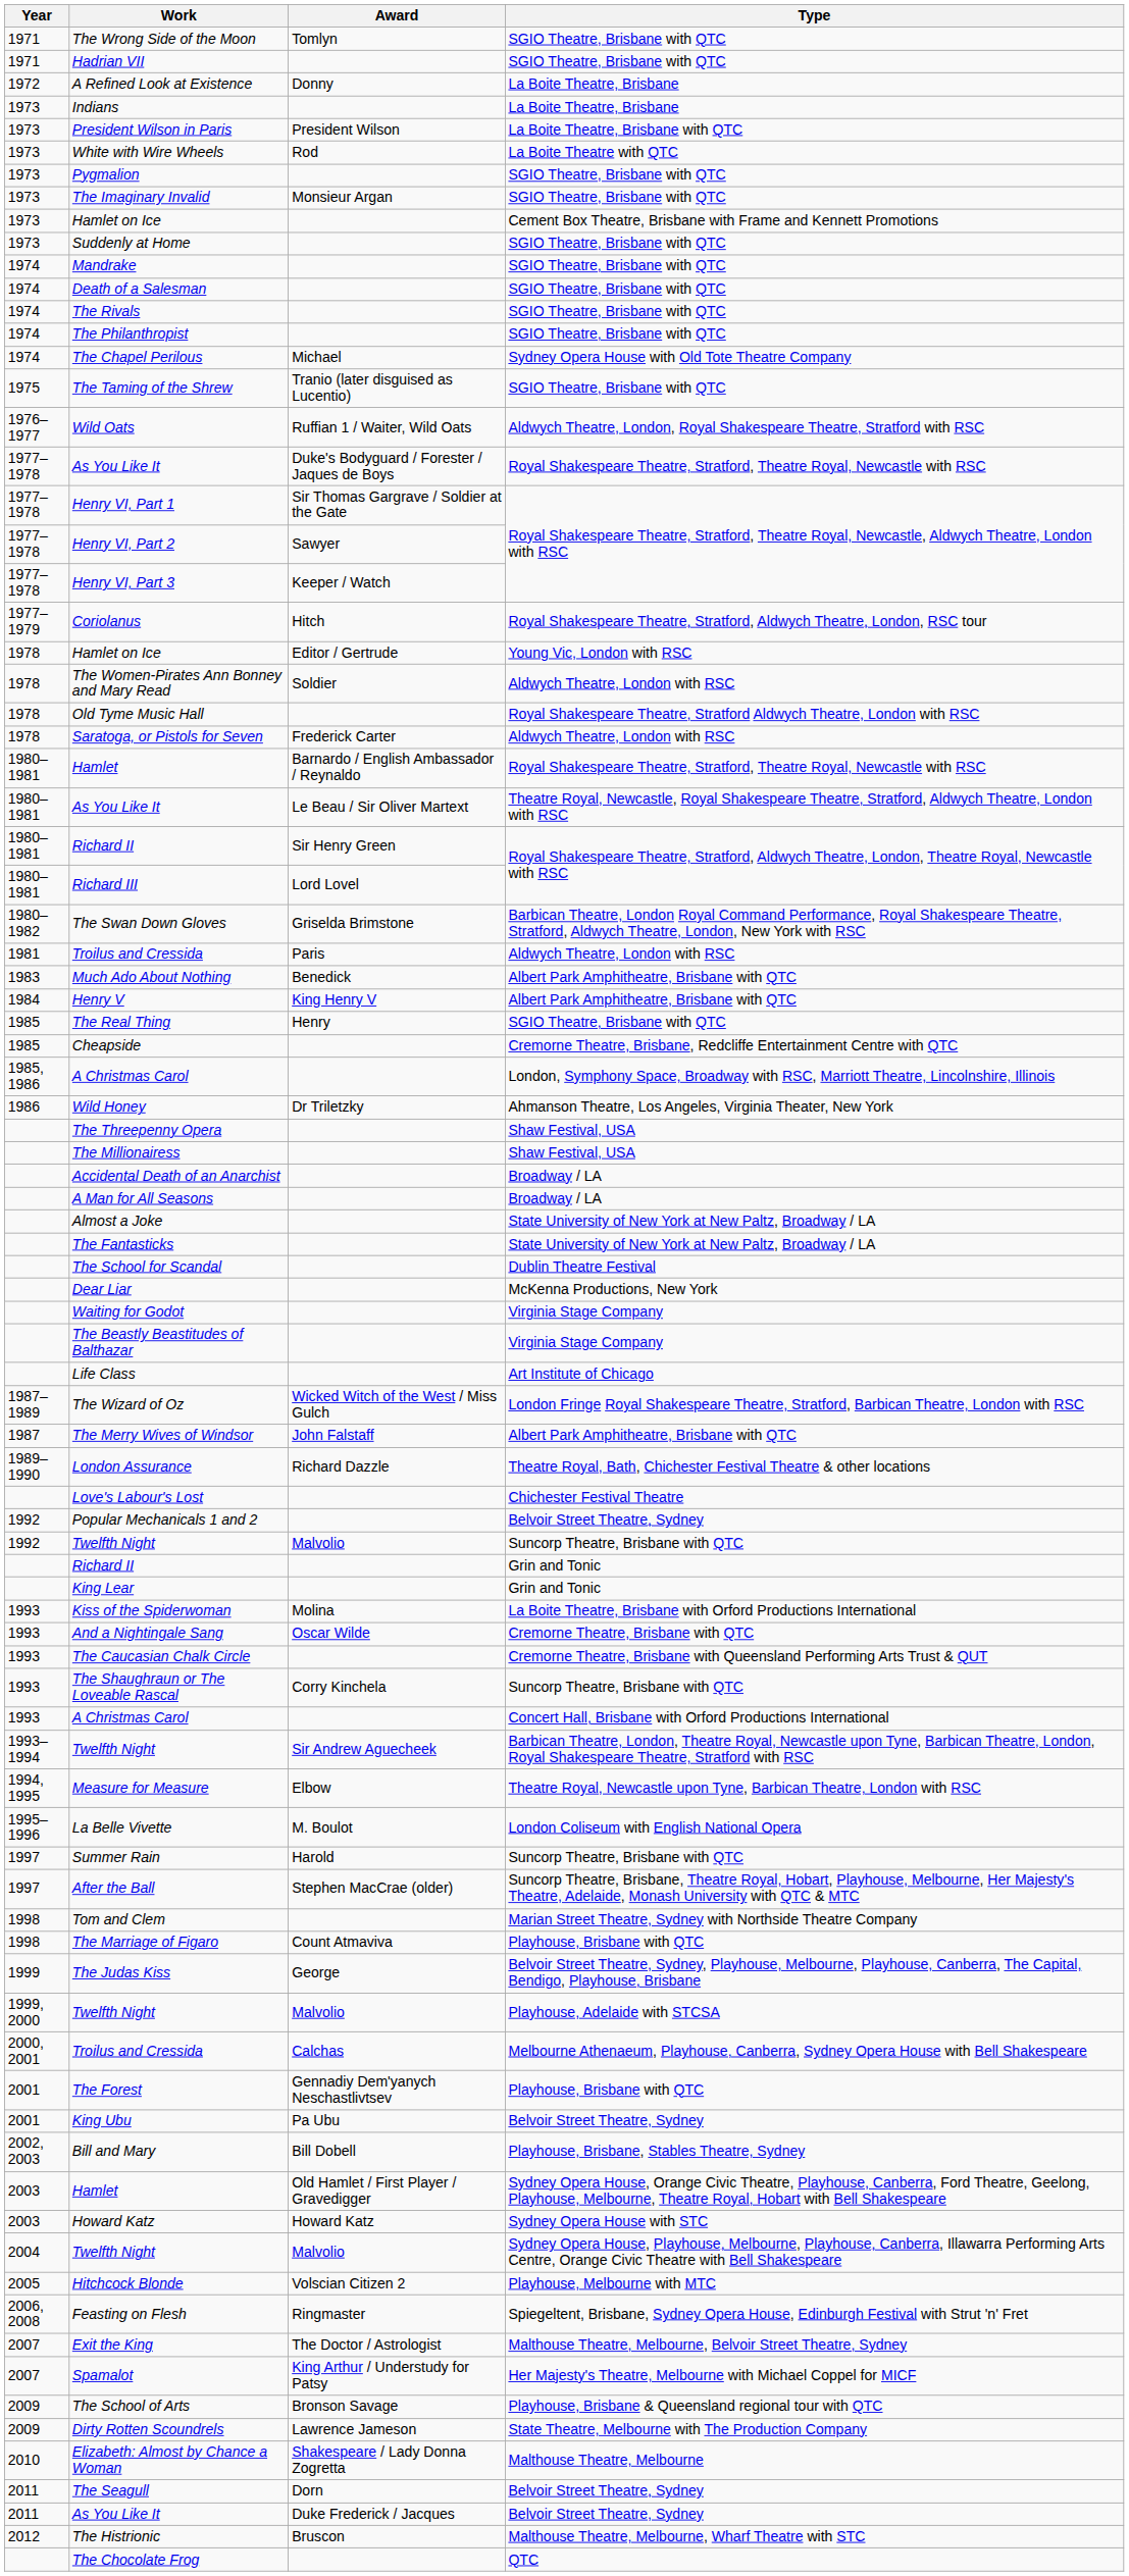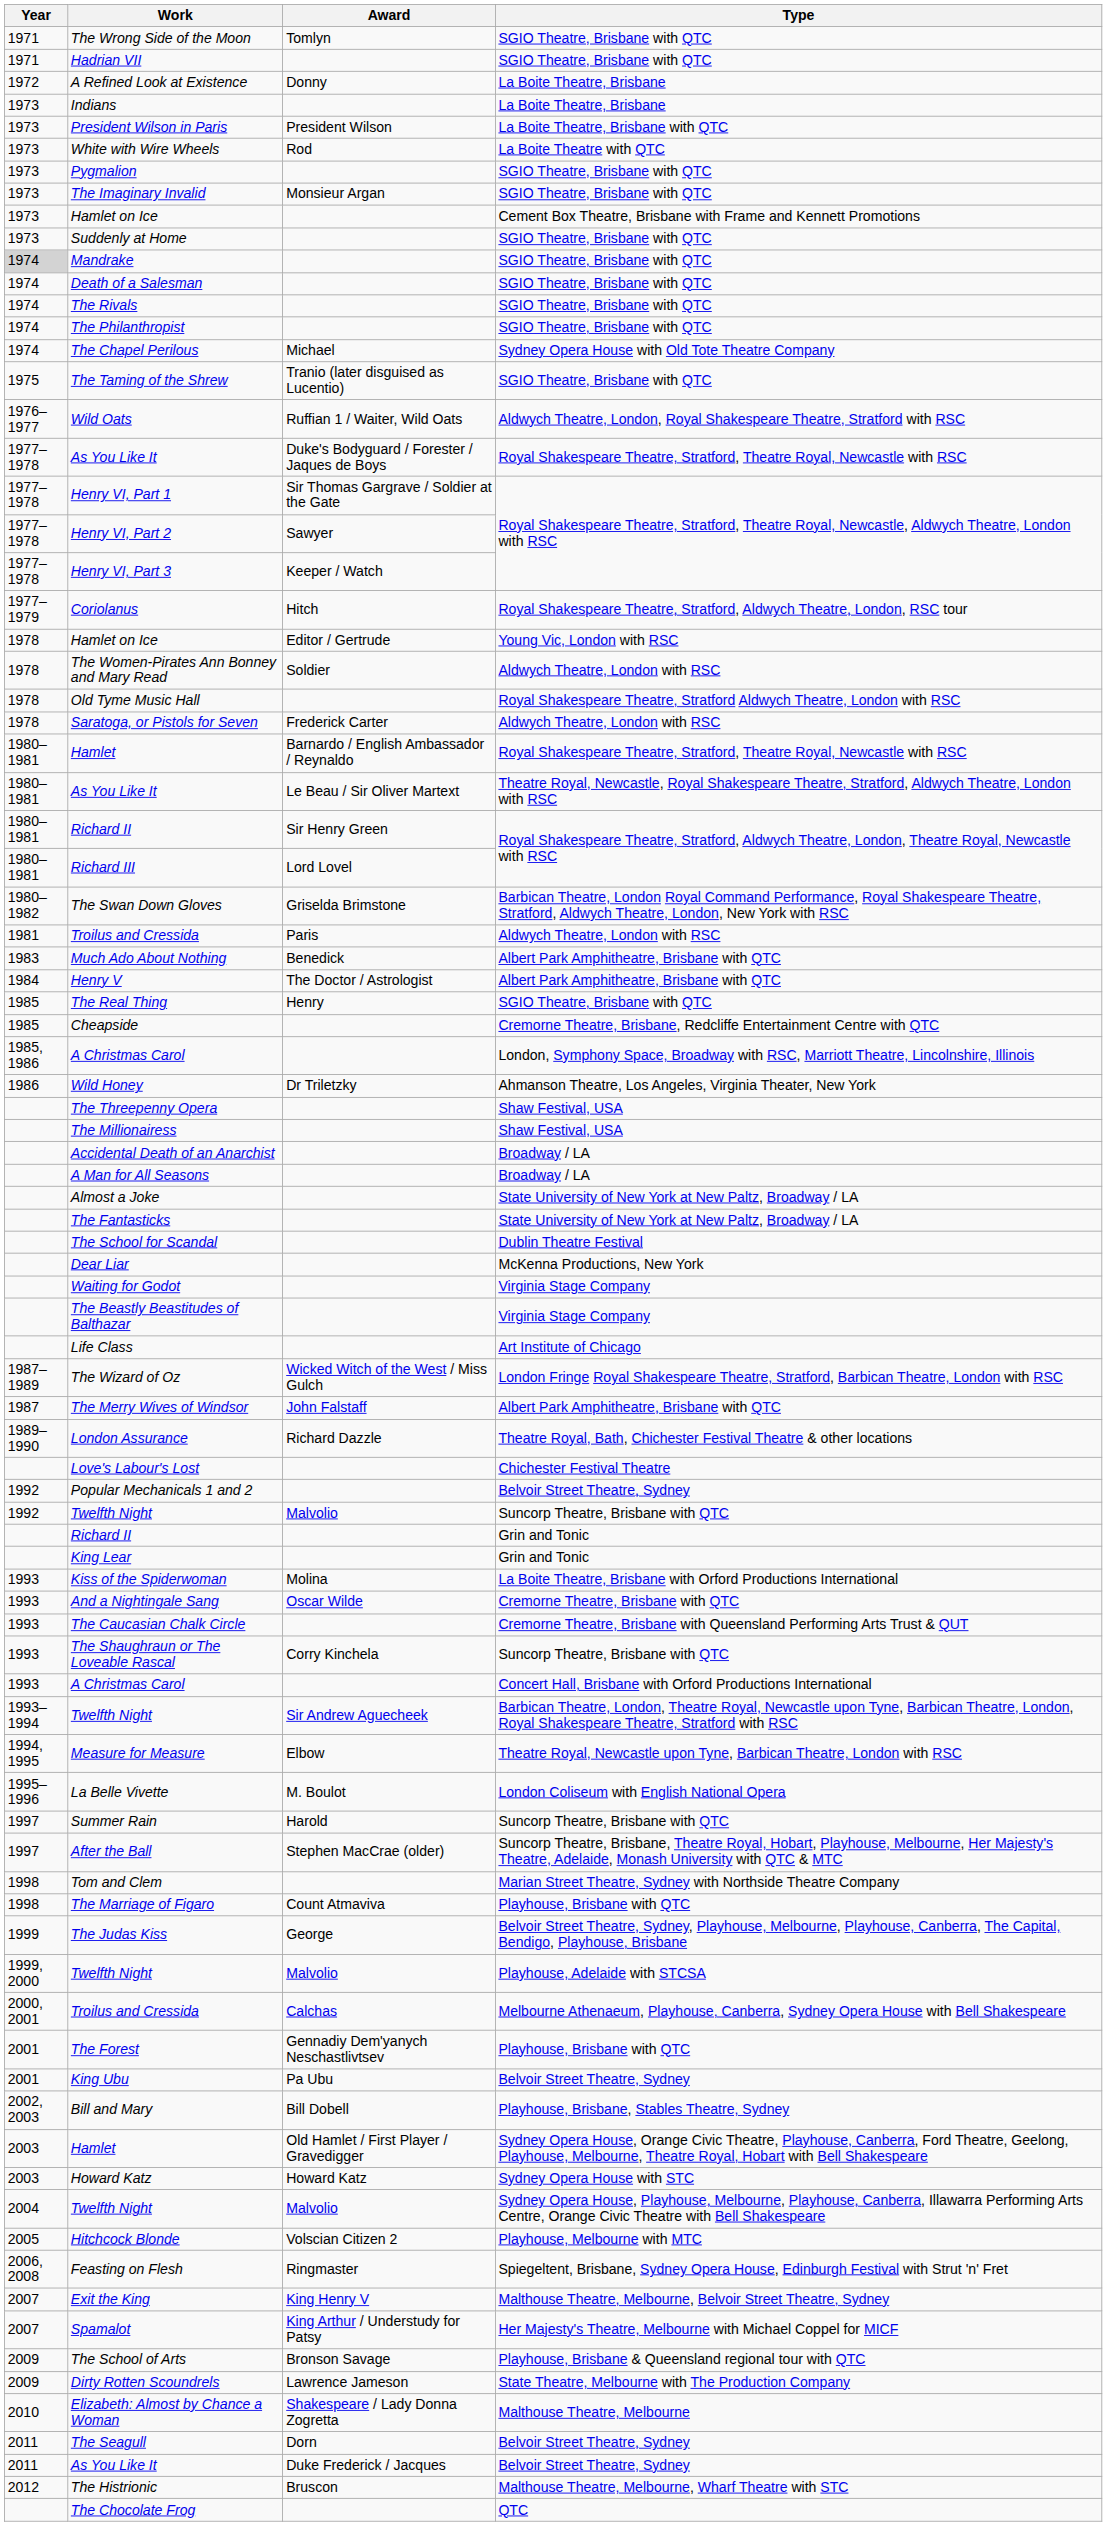Mandrake | Year: no background -> lightgrey background
Henry V | Award: King Henry V -> The Doctor / Astrologist
Exit the King | Award: The Doctor / Astrologist -> King Henry V
